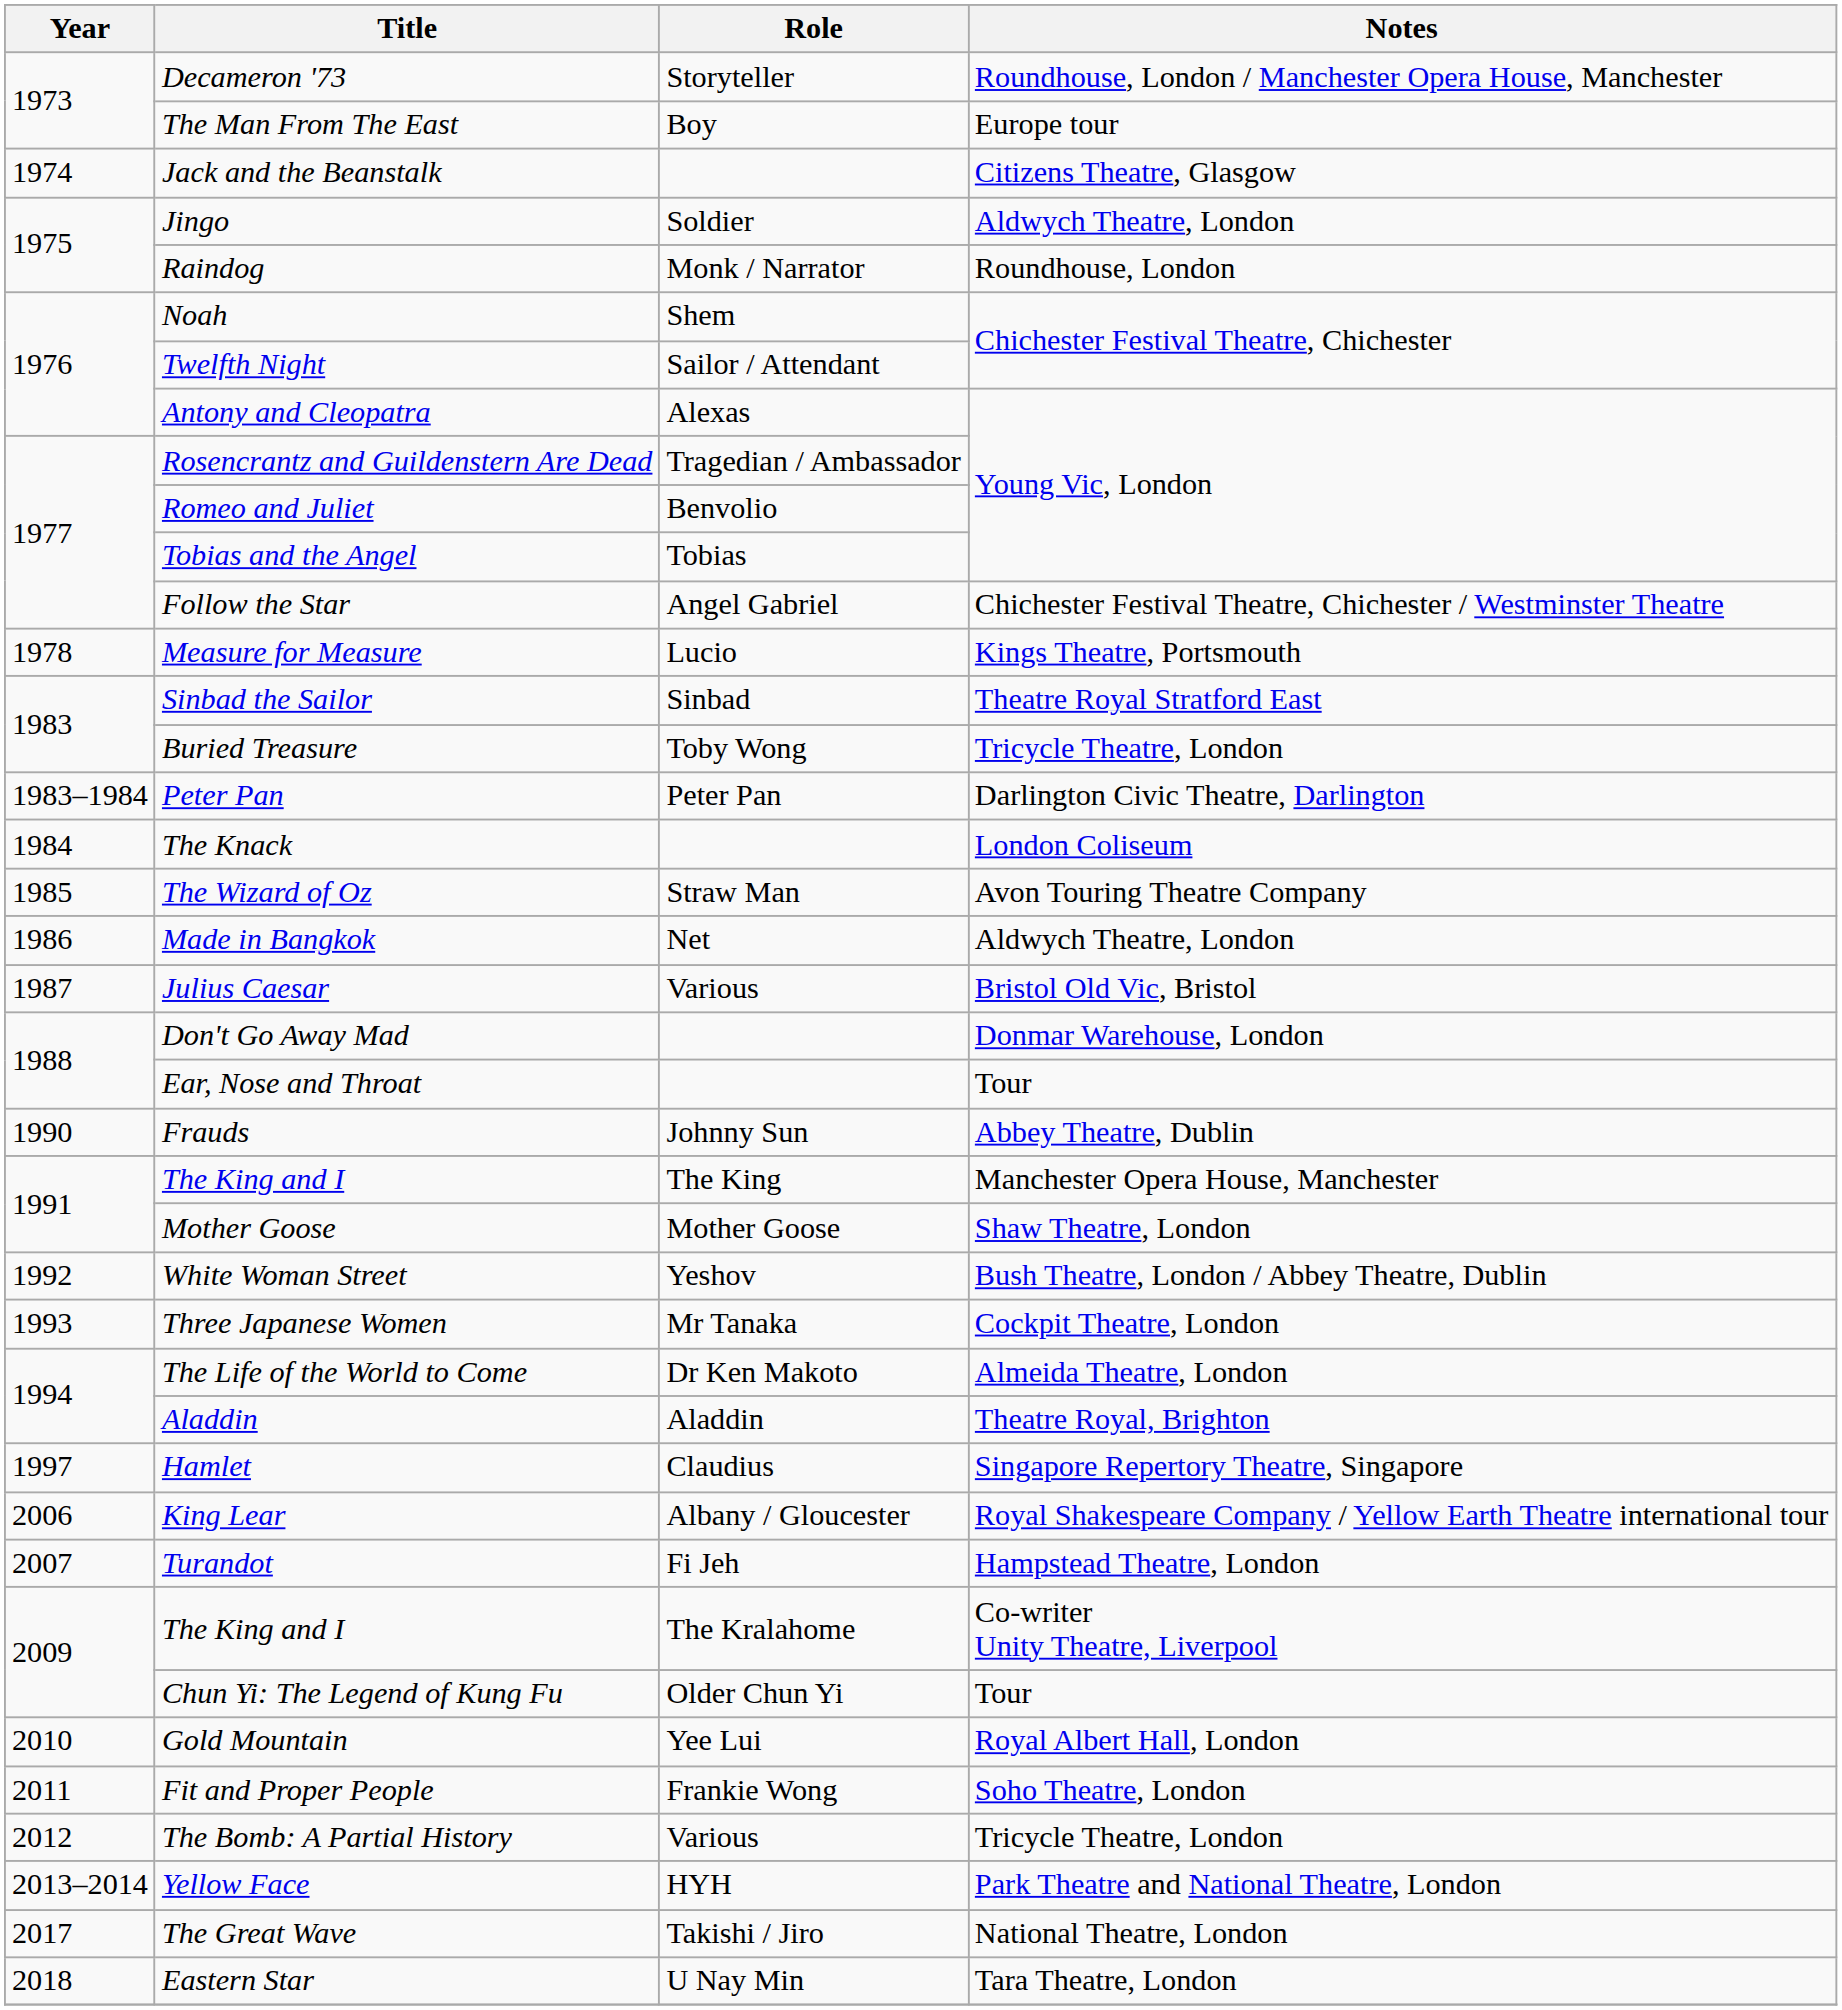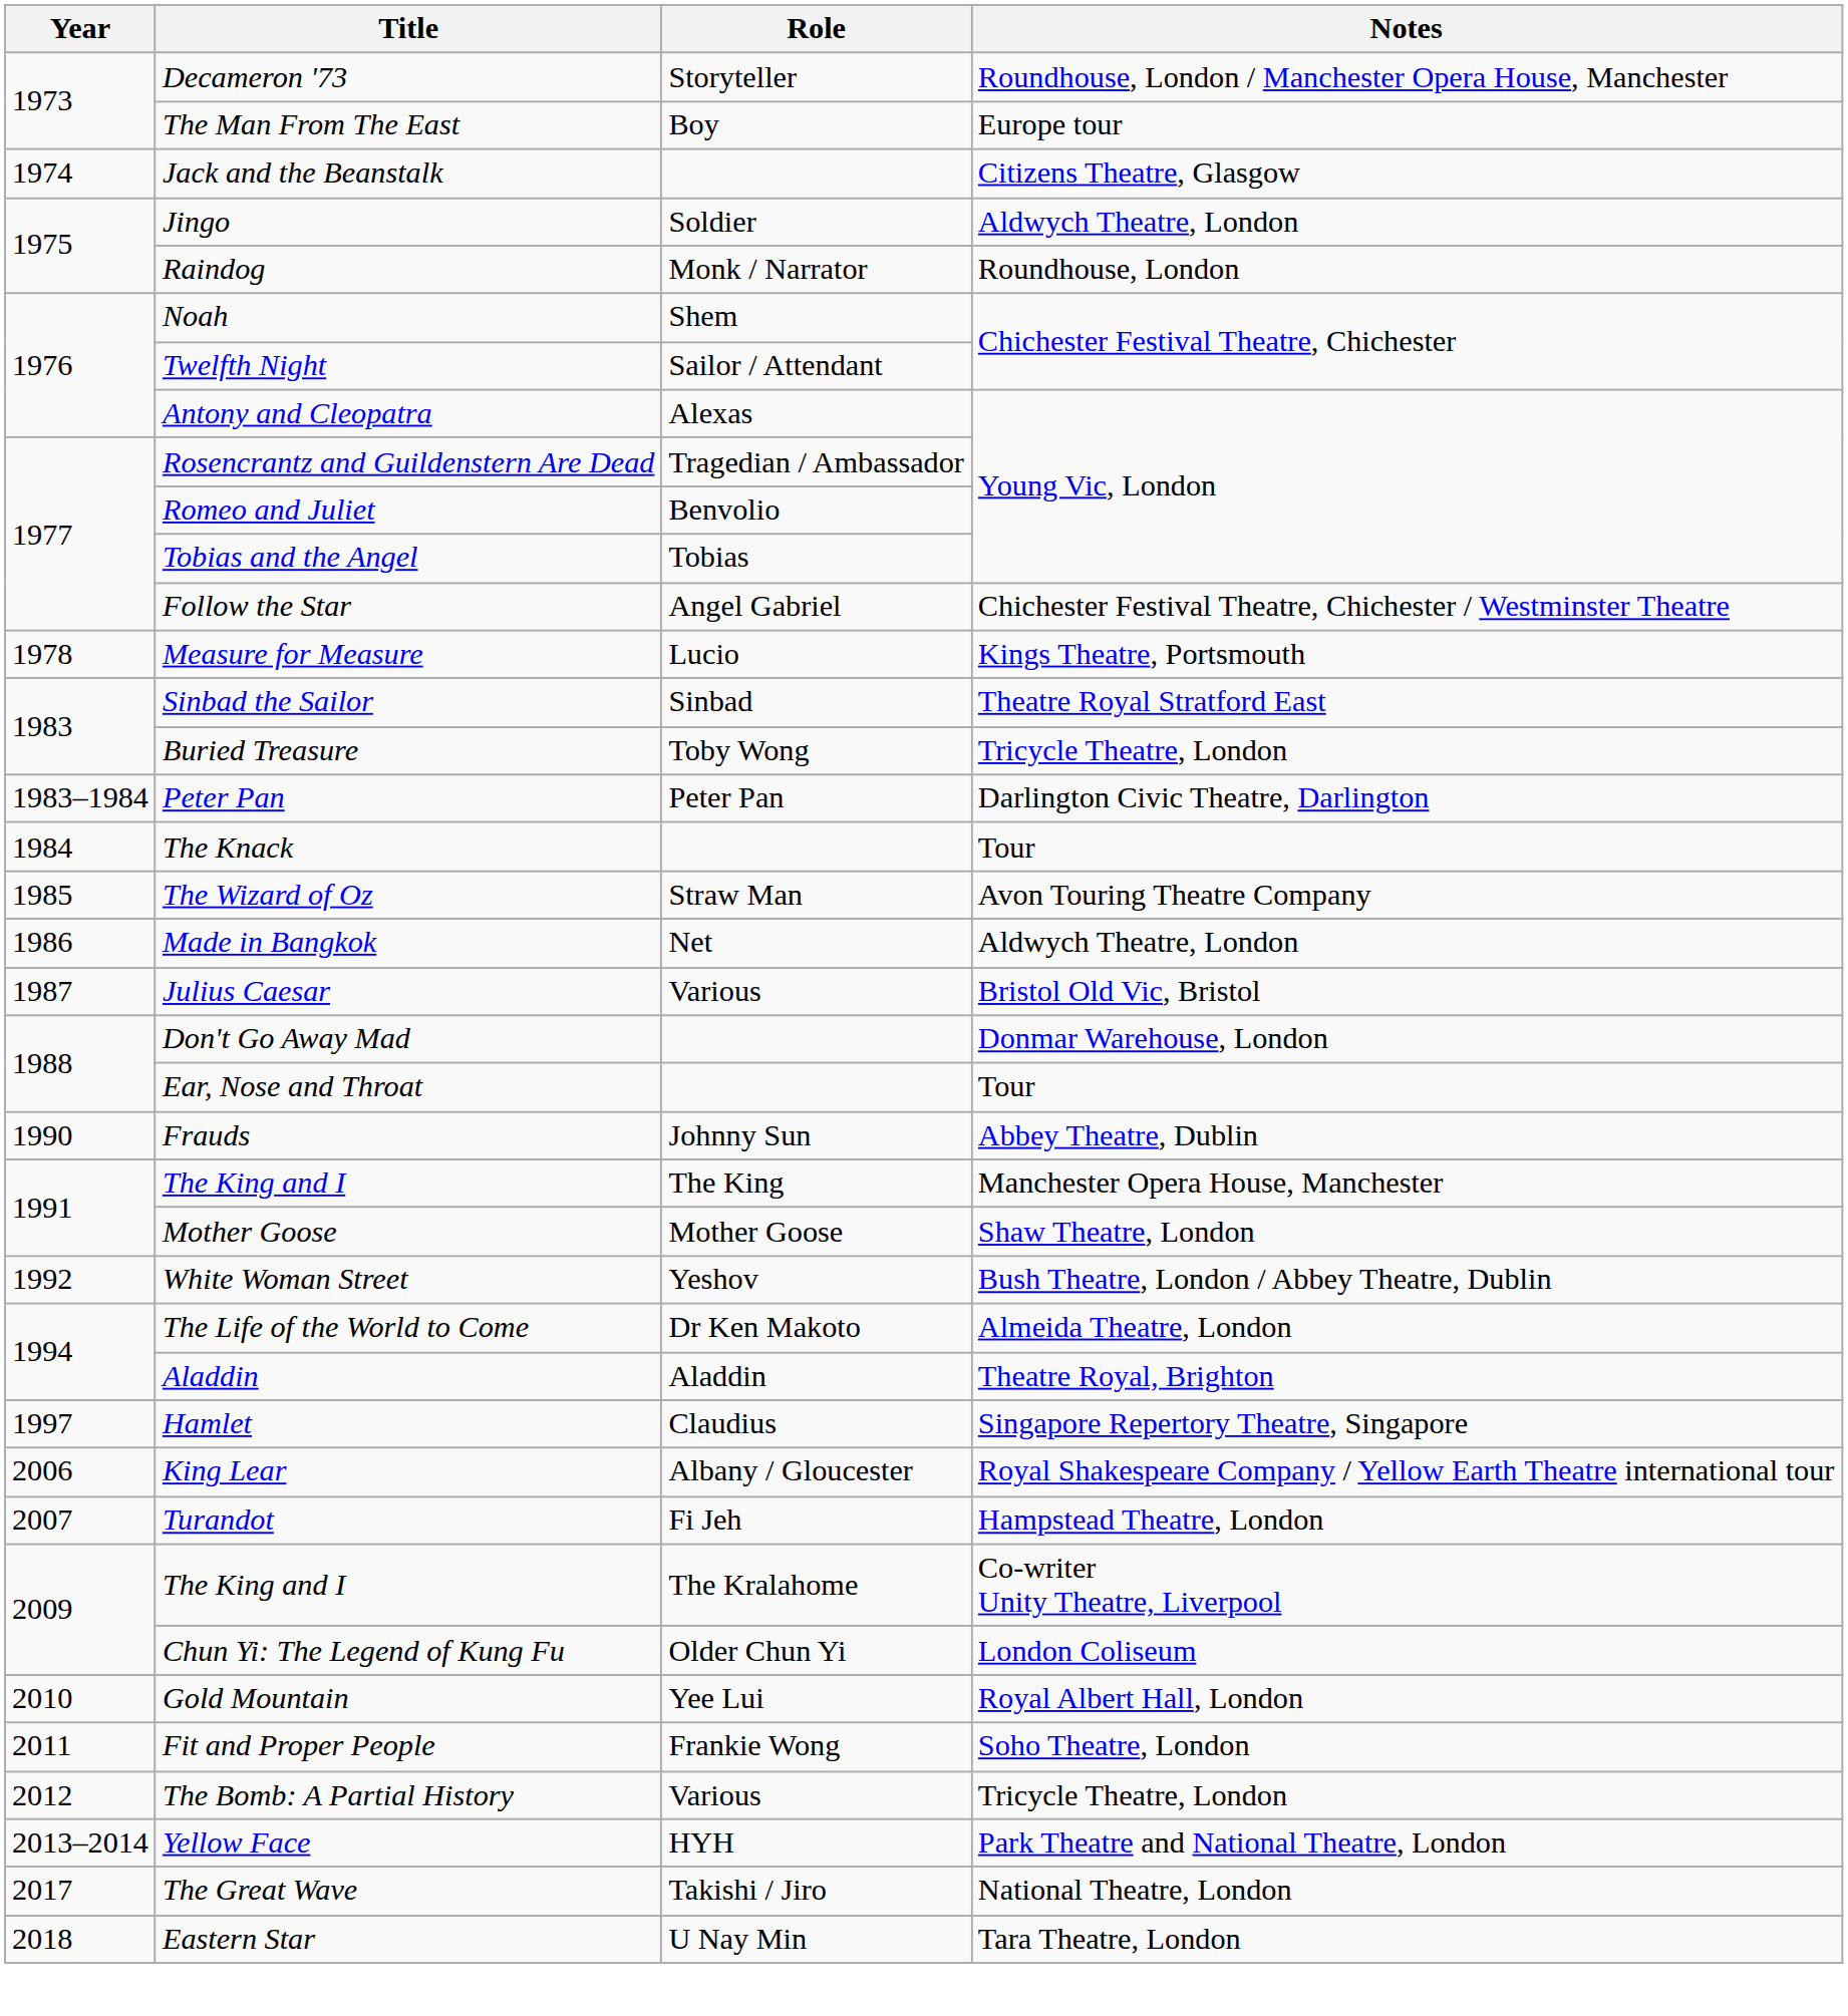The Knack | Notes: London Coliseum -> Tour
- row: 1993 | Three Japanese Women | Mr Tanaka | Cockpit Theatre, London
Chun Yi: The Legend of Kung Fu | Notes: Tour -> London Coliseum
